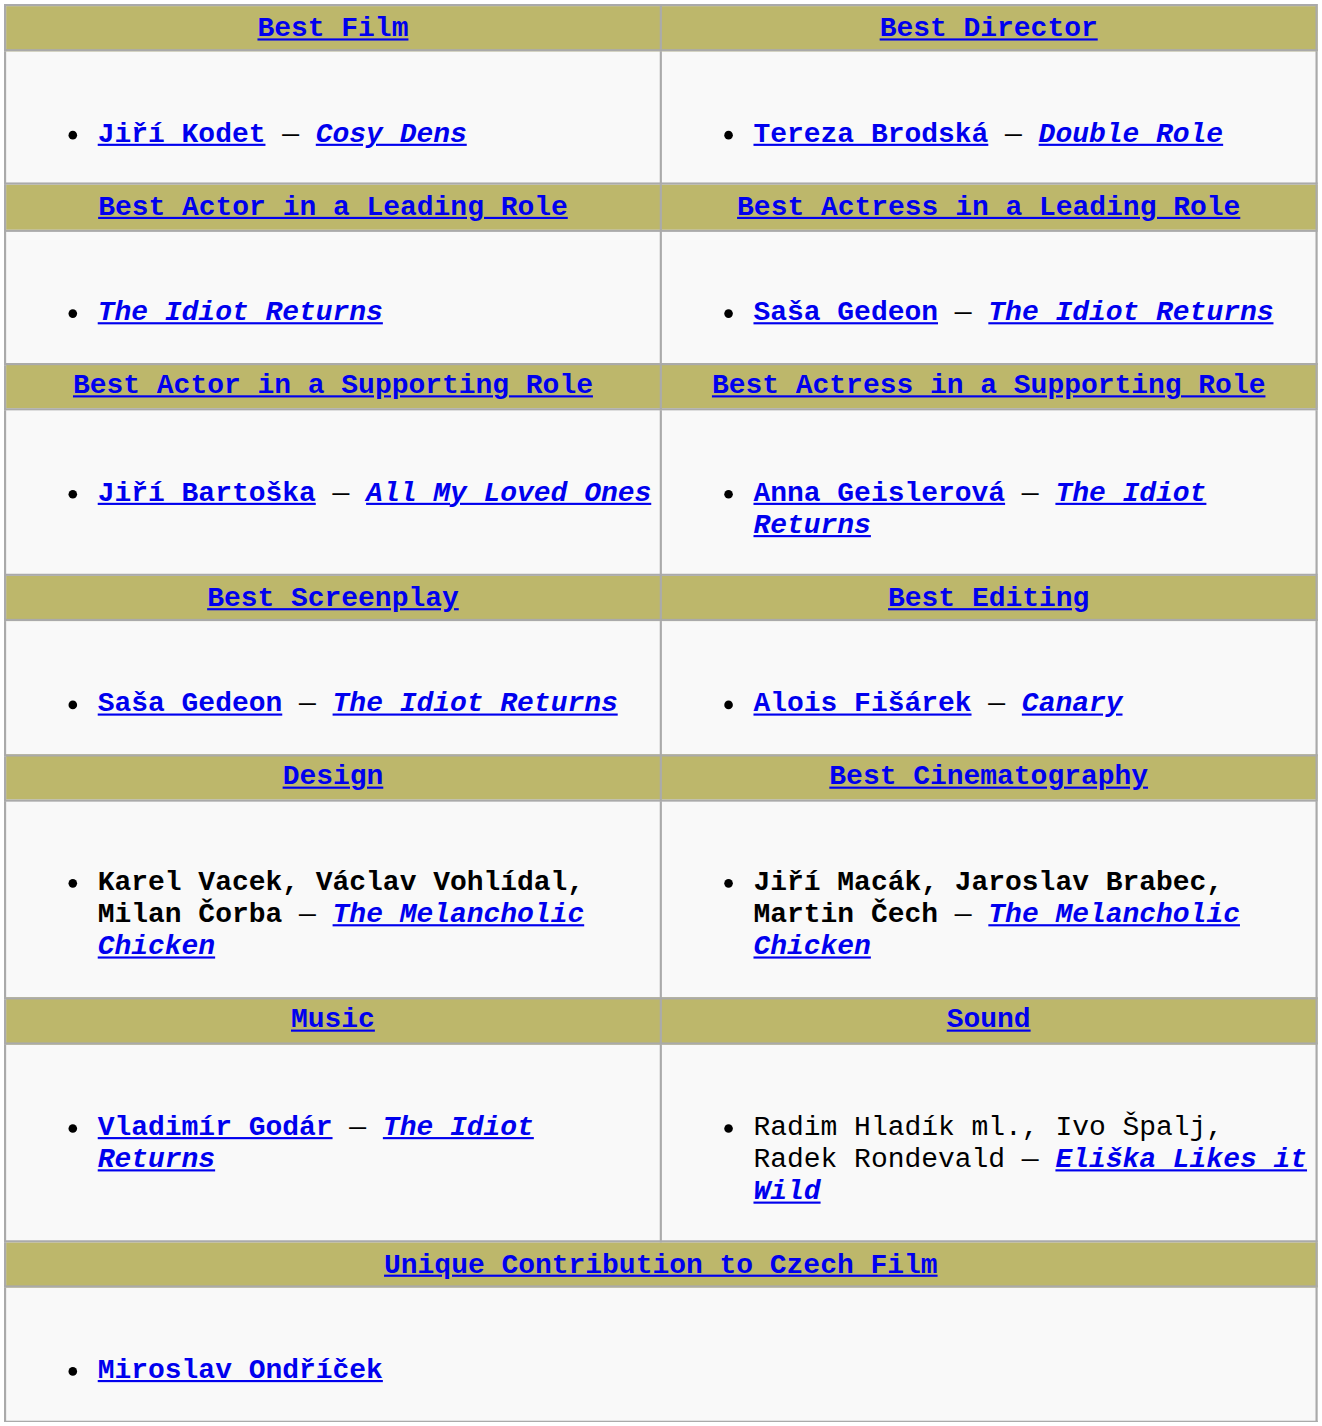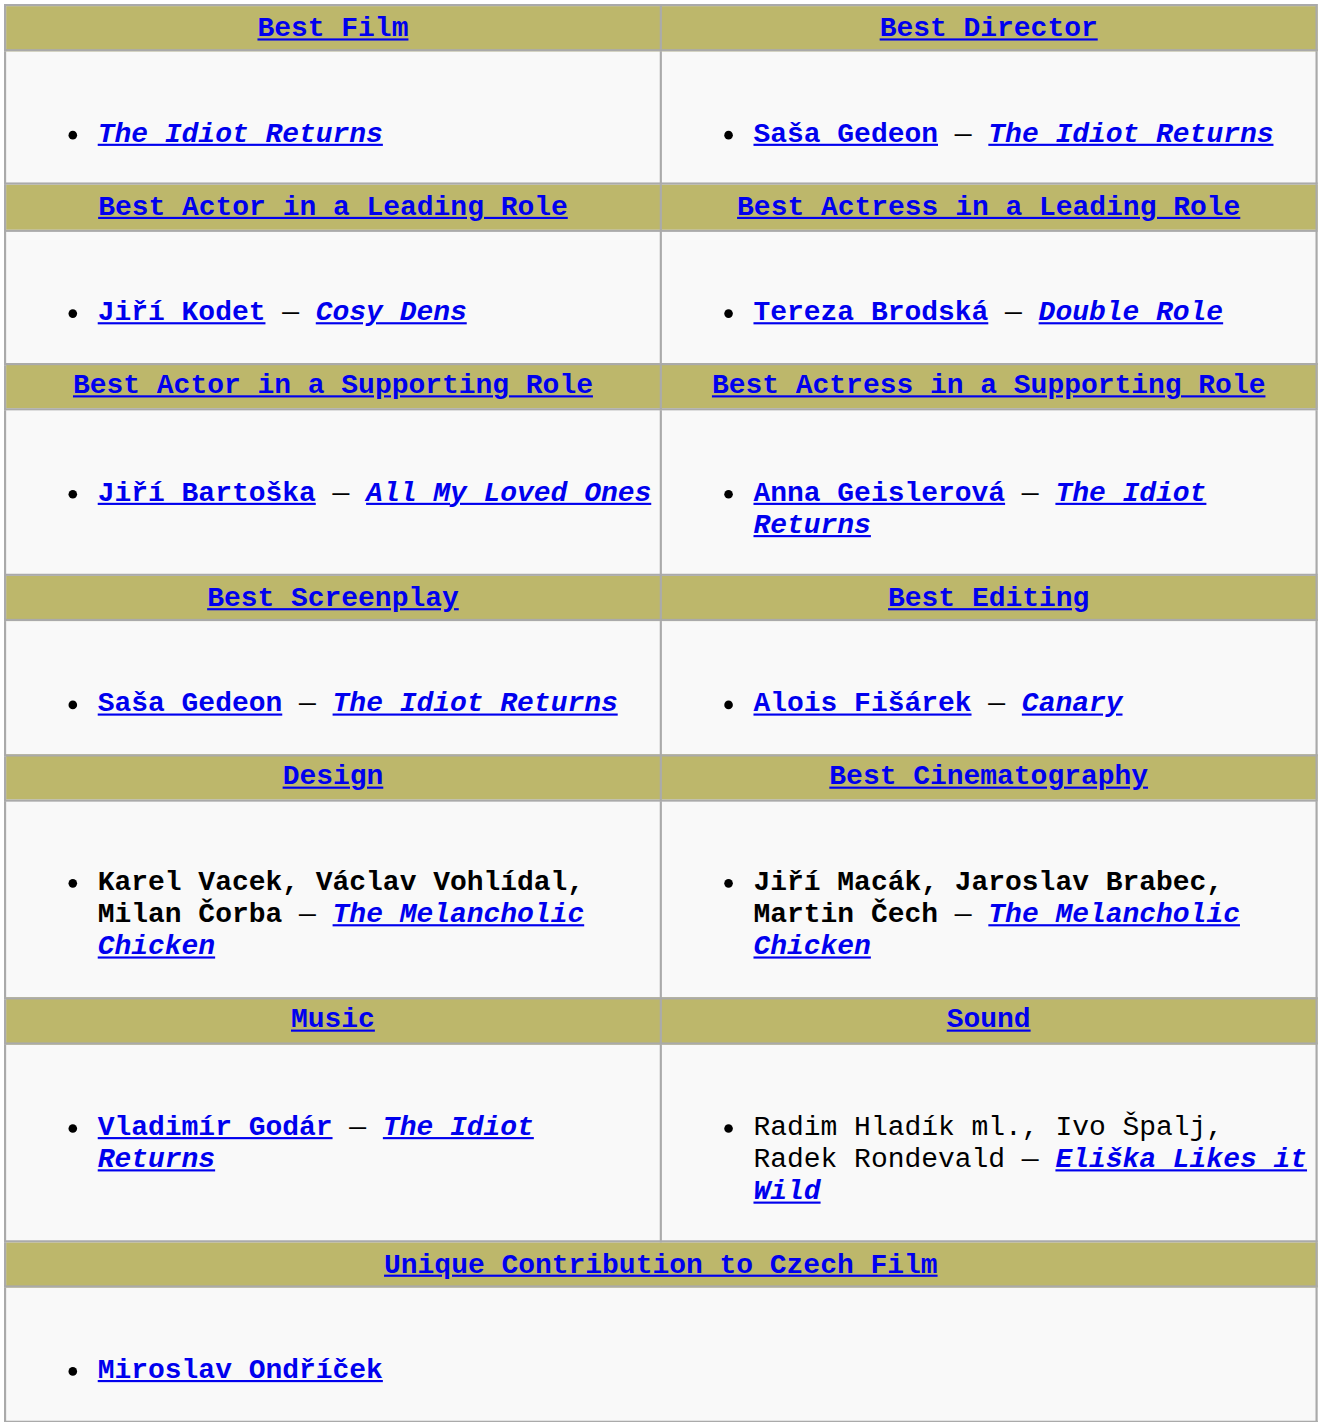rows swapped: The Idiot Returns <-> Jiří Kodet — Cosy Dens
